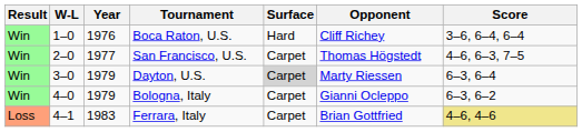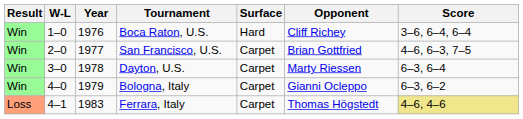San Francisco, U.S. | Opponent: Thomas Högstedt -> Brian Gottfried
Dayton, U.S. | Year: 1979 -> 1978
Dayton, U.S. | Surface: lightgrey background -> no background
Ferrara, Italy | Opponent: Brian Gottfried -> Thomas Högstedt
